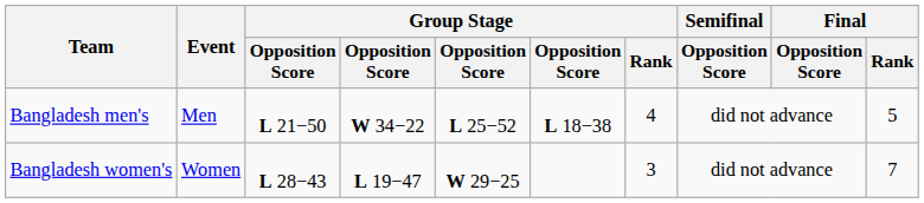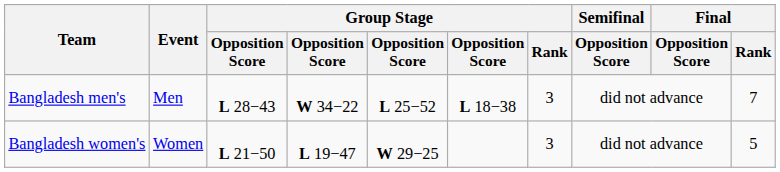Bangladesh men's | column 3: L 21−50 -> L 28−43
Bangladesh men's | Group Stage / Rank: 4 -> 3
Bangladesh men's | Final / Rank: 5 -> 7
Bangladesh women's | column 3: L 28−43 -> L 21−50
Bangladesh women's | Final / Rank: 7 -> 5
